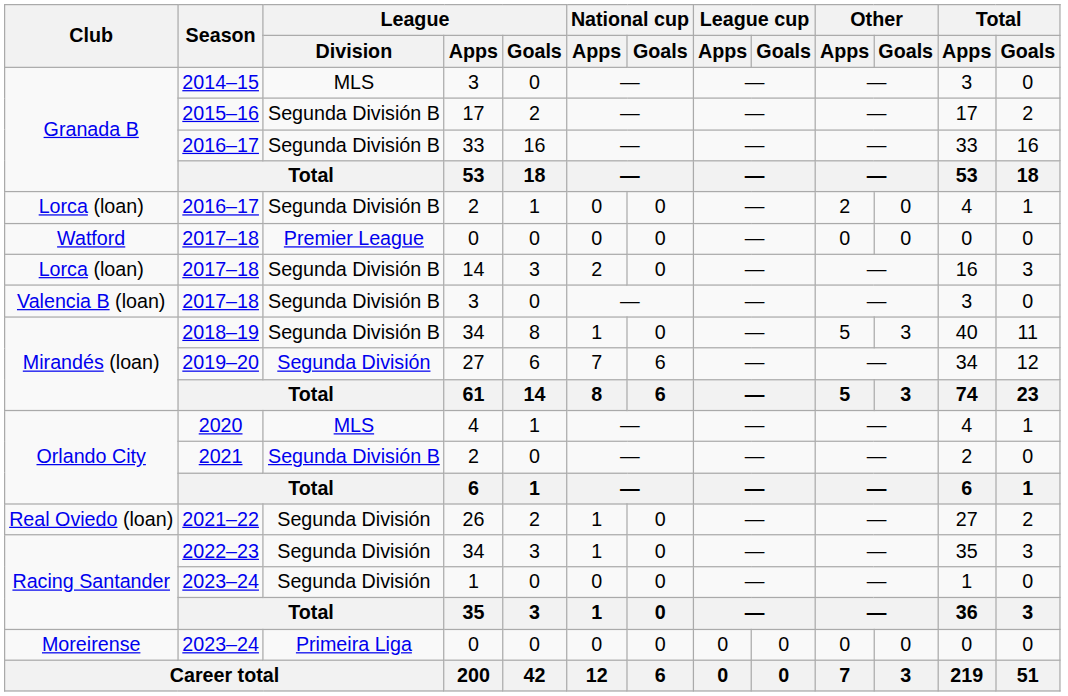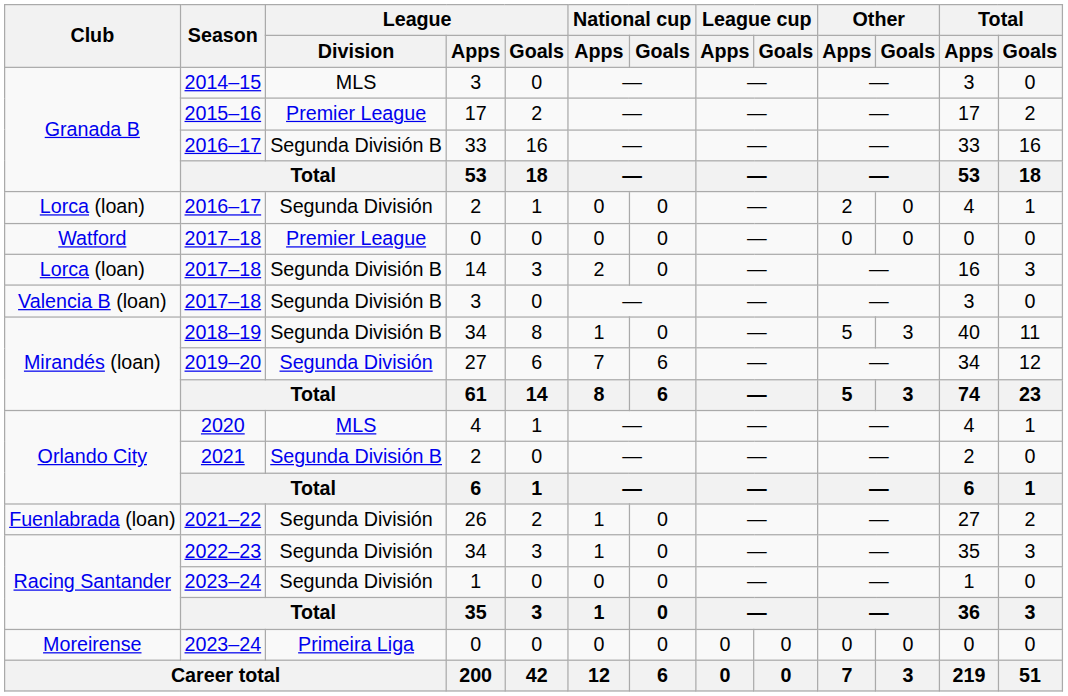2015–16 | League / Division: Segunda División B -> Premier League
2016–17 / 2 | League / Division: Segunda División B -> Segunda División
2021–22 | Club: Real Oviedo (loan) -> Fuenlabrada (loan)
